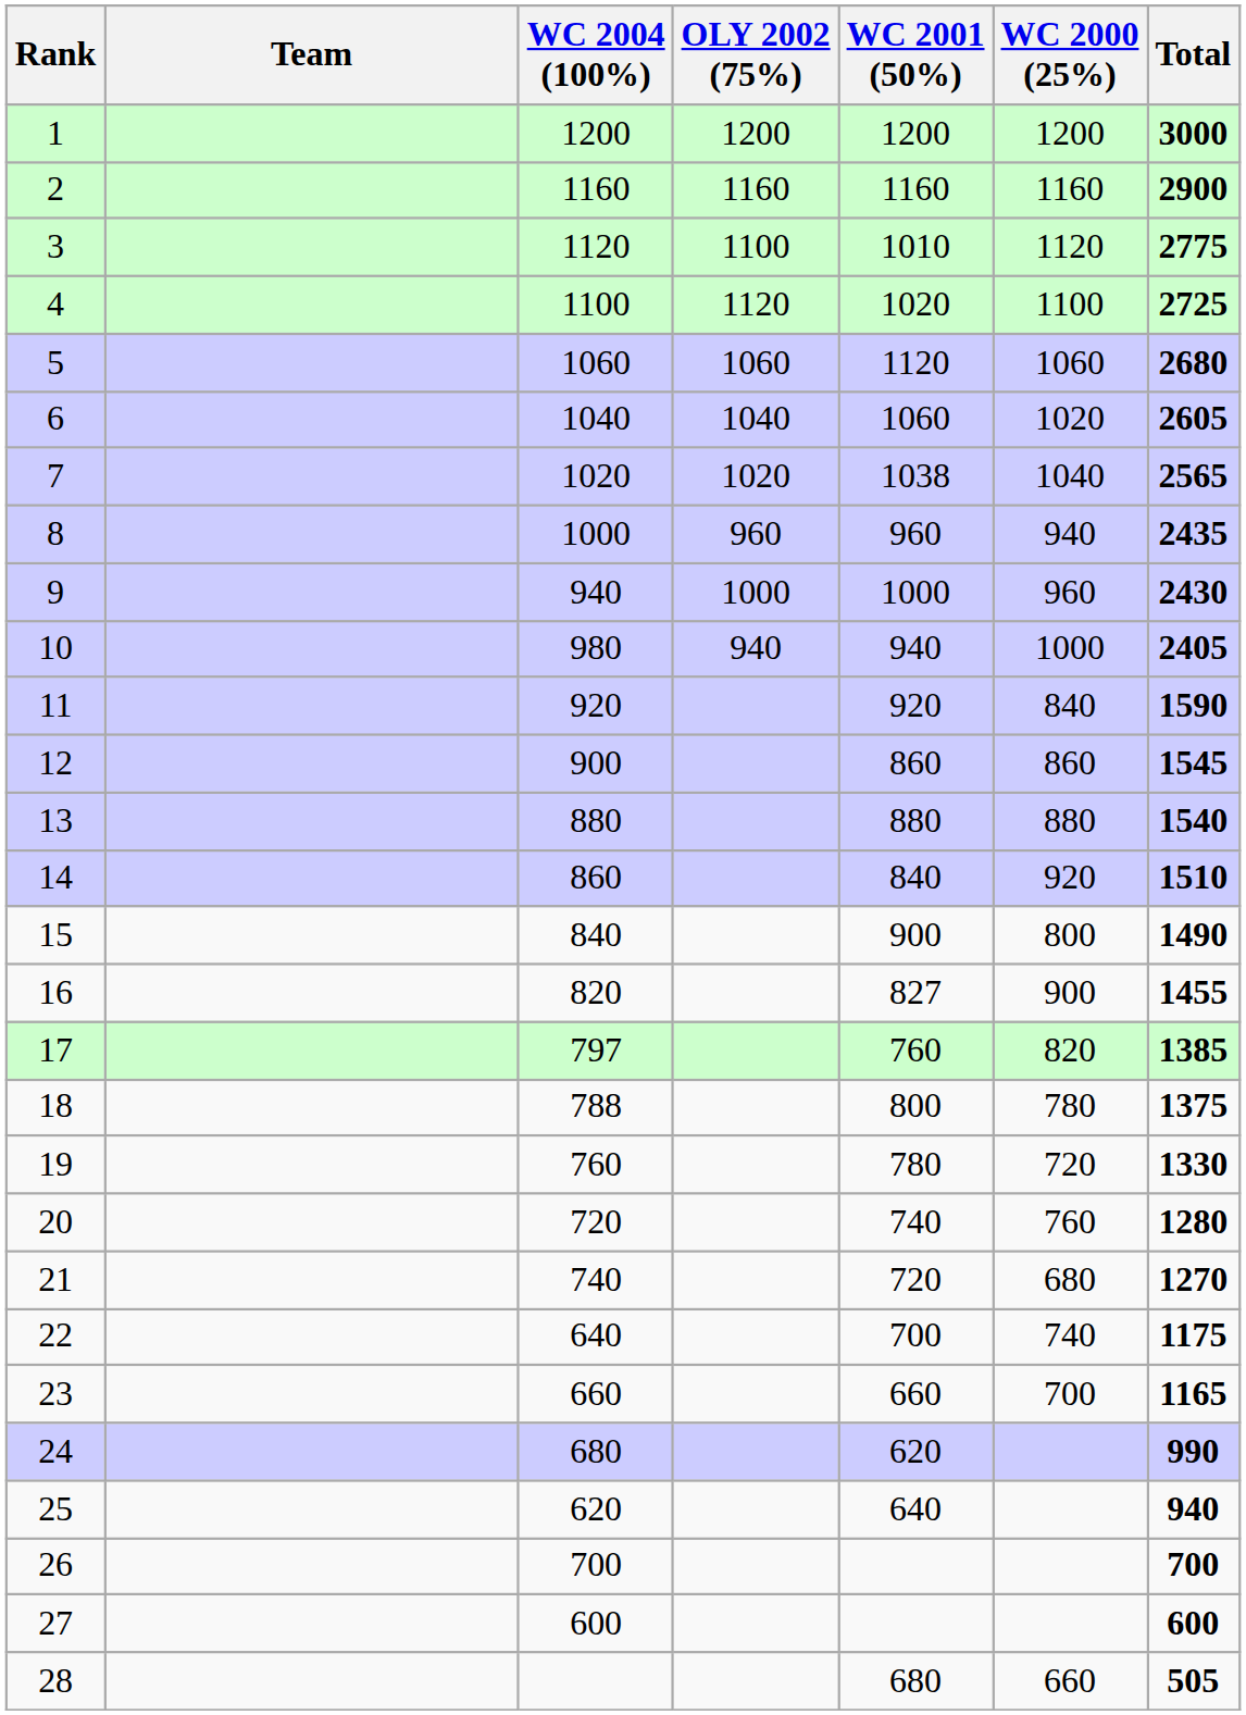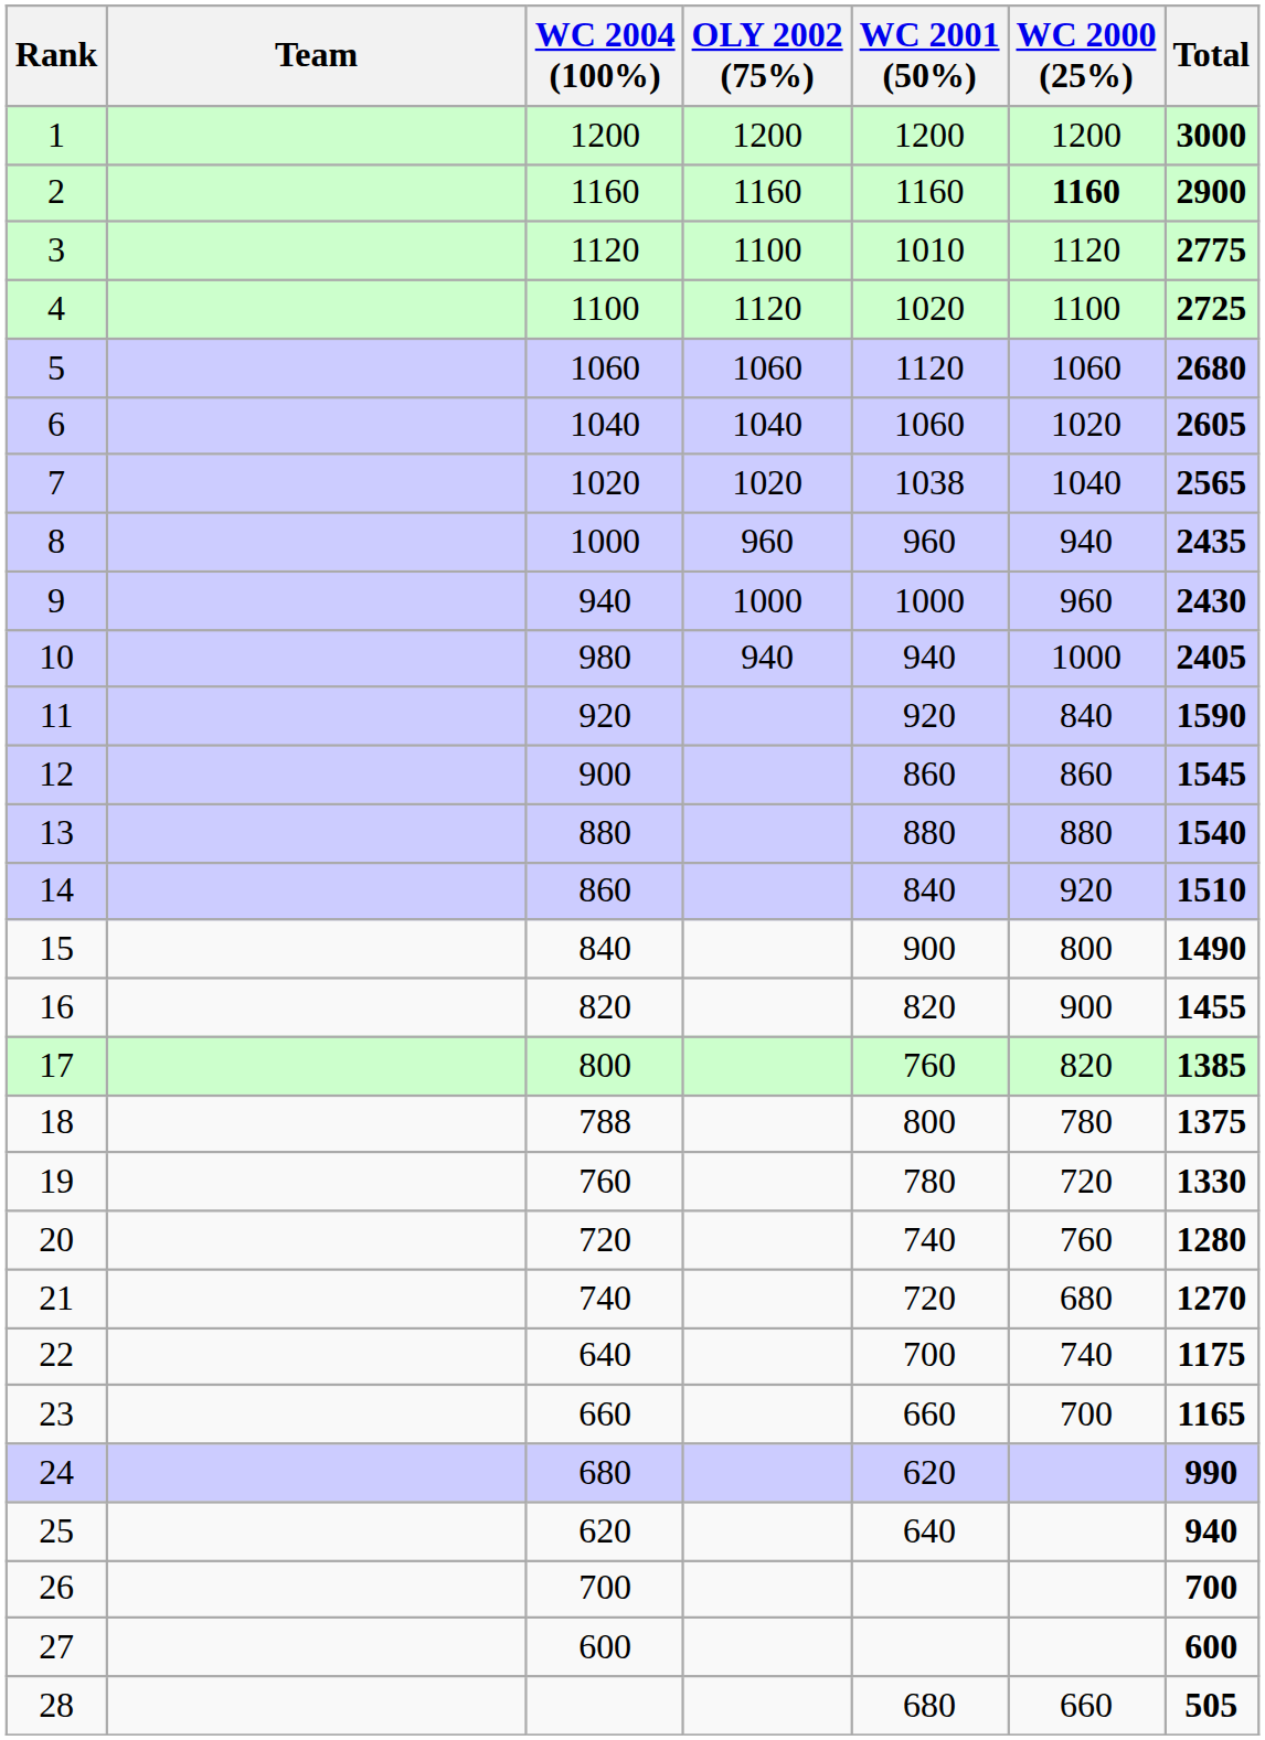2 | WC 2000 (25%): normal -> bold
16 | WC 2001 (50%): 827 -> 820
17 | WC 2004 (100%): 797 -> 800
